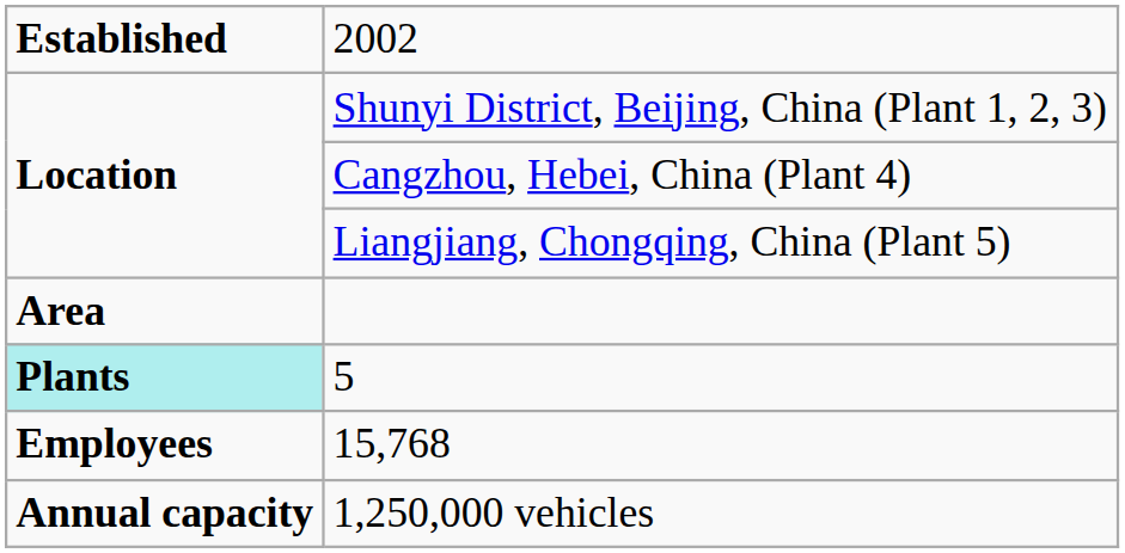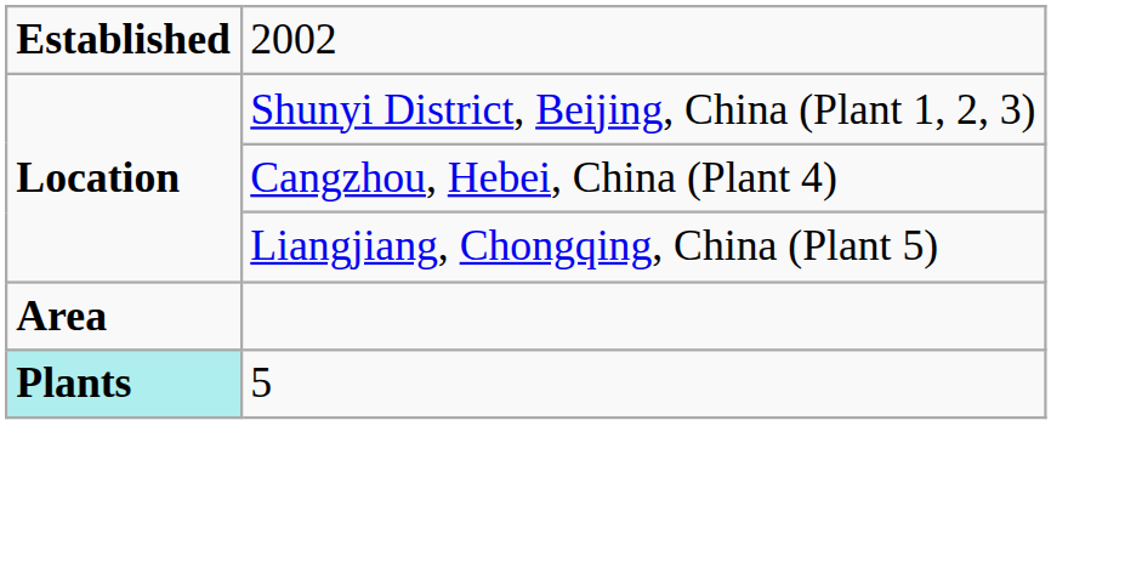- row: Employees | 15,768
- row: Annual capacity | 1,250,000 vehicles
